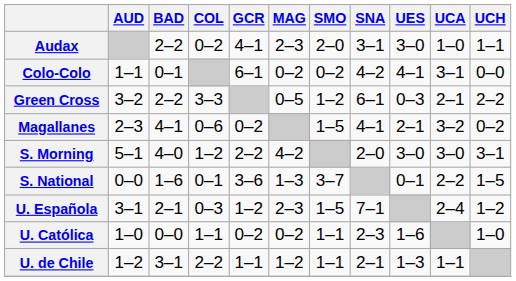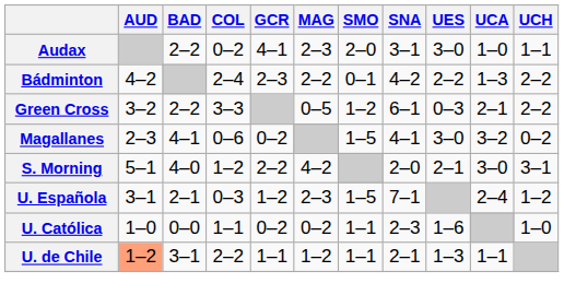+ row: Bádminton | 4–2 | 2–4 | 2–3 | 2–2 | 0–1 | 4–2 | 2–2 | 1–3 | 2–2
- row: Colo-Colo | 1–1 | 0–1 | 6–1 | 0–2 | 0–2 | 4–2 | 4–1 | 3–1 | 0–0
Magallanes | UES: 2–1 -> 3–0
S. Morning | UES: 3–0 -> 2–1
- row: S. National | 0–0 | 1–6 | 0–1 | 3–6 | 1–3 | 3–7 | 0–1 | 2–2 | 1–5
U. de Chile | AUD: no background -> lightsalmon background
